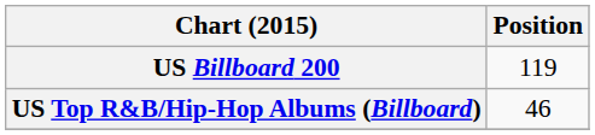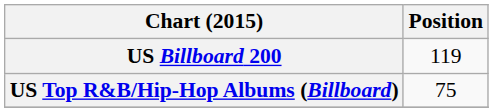US Top R&B/Hip-Hop Albums (Billboard) | Position: 46 -> 75
